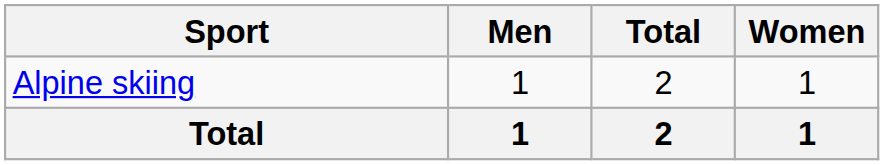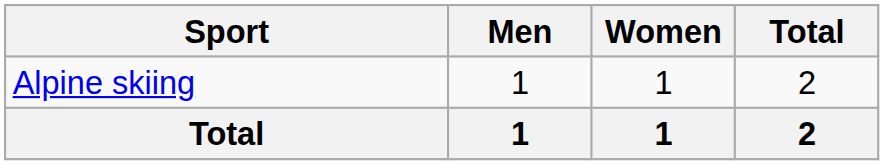columns swapped: Women <-> Total
